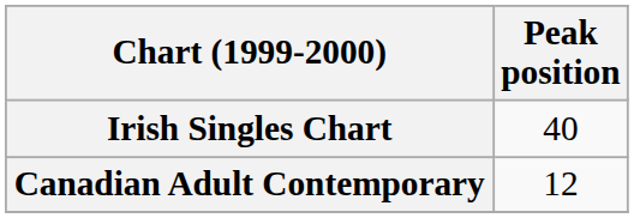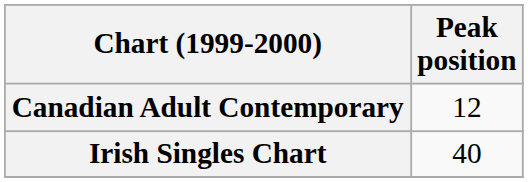rows swapped: Irish Singles Chart <-> Canadian Adult Contemporary
